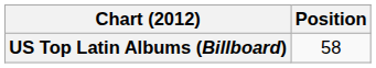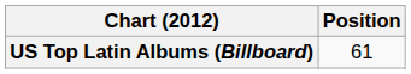US Top Latin Albums (Billboard) | Position: 58 -> 61
